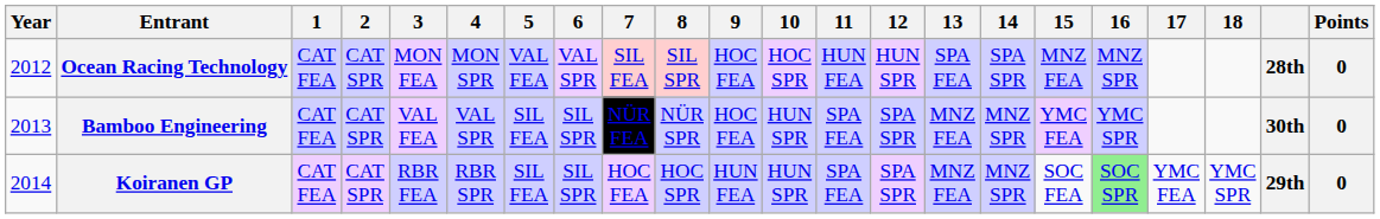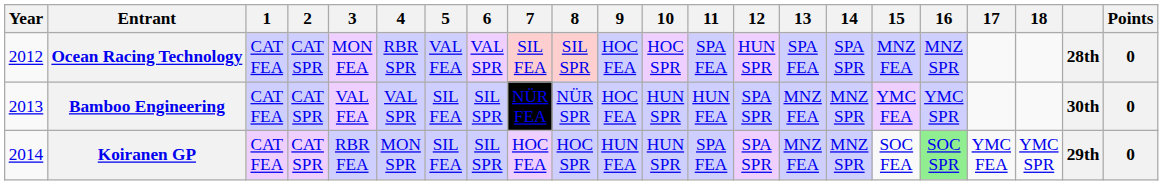Ocean Racing Technology | 4: MON SPR -> RBR SPR
Ocean Racing Technology | 11: HUN FEA -> SPA FEA
Bamboo Engineering | 11: SPA FEA -> HUN FEA
Koiranen GP | 4: RBR SPR -> MON SPR
